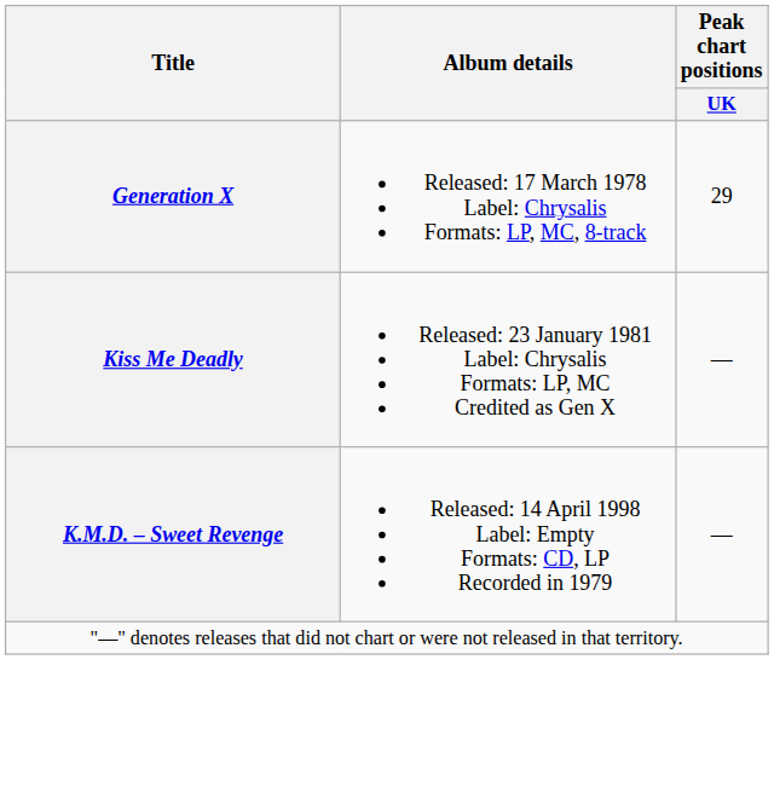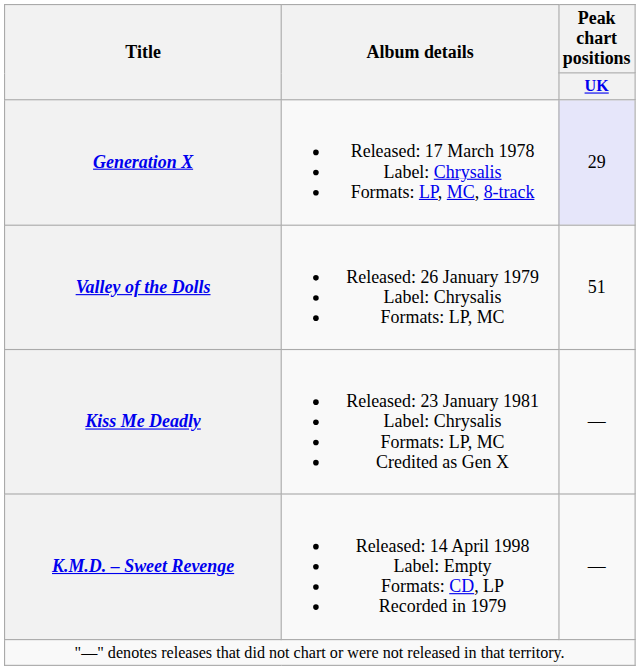Generation X | Peak chart positions / UK: no background -> lavender background
+ row: Valley of the Dolls | Released: 26 January 1979 Label: Chrysalis Formats: LP, MC | 51
